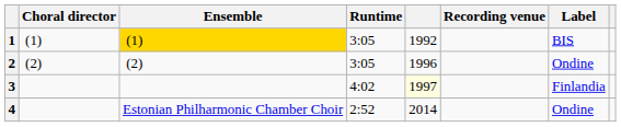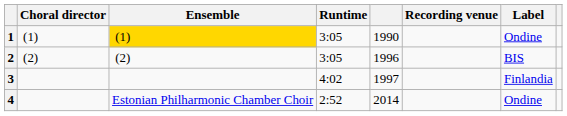1 | column 5: 1992 -> 1990
1 | Label: BIS -> Ondine
2 | Label: Ondine -> BIS
3 | column 5: lightyellow background -> no background
